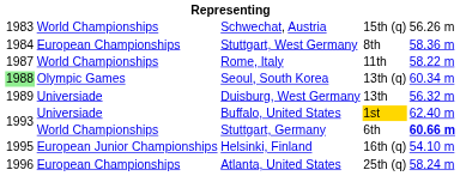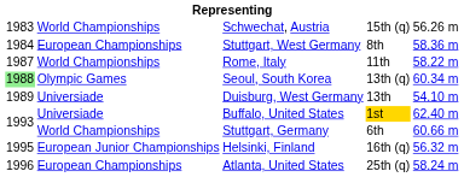Duisburg, West Germany | column 5: 56.32 m -> 54.10 m
Stuttgart, Germany | column 5: bold -> normal
Helsinki, Finland | column 5: 54.10 m -> 56.32 m
